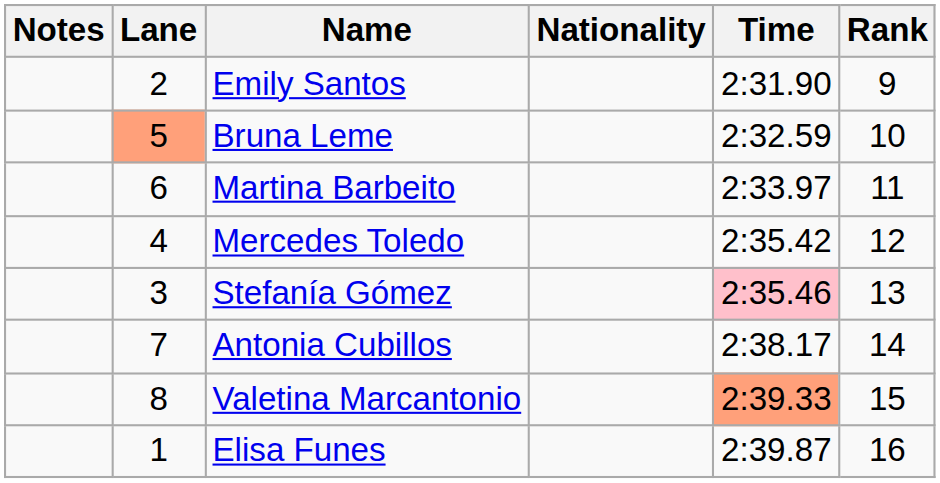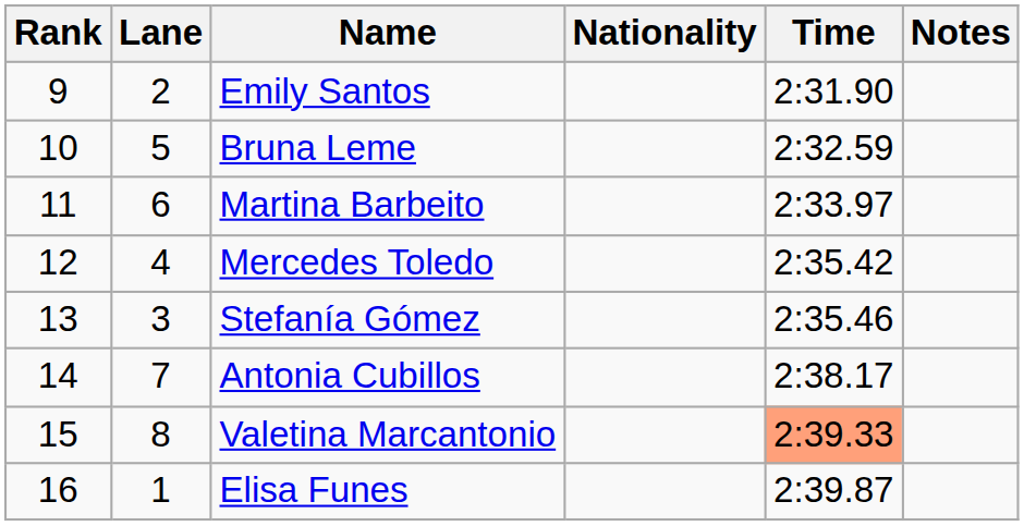columns swapped: Rank <-> Notes
Bruna Leme | Lane: lightsalmon background -> no background
Stefanía Gómez | Time: pink background -> no background
